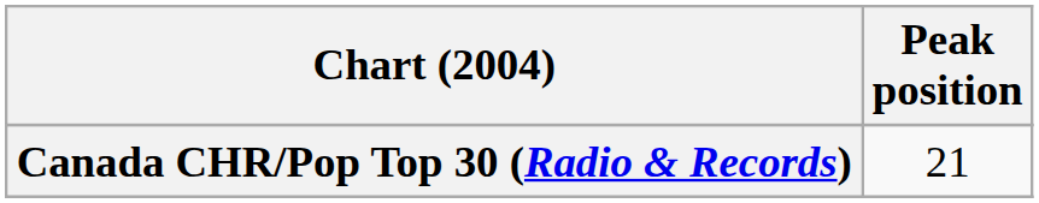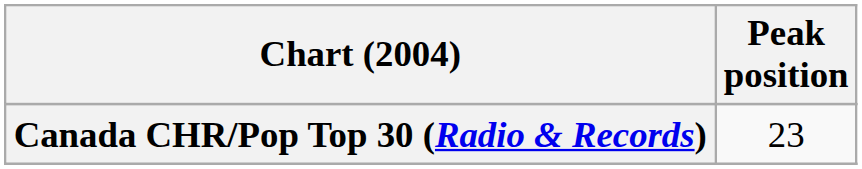Canada CHR/Pop Top 30 (Radio & Records) | Peak position: 21 -> 23
